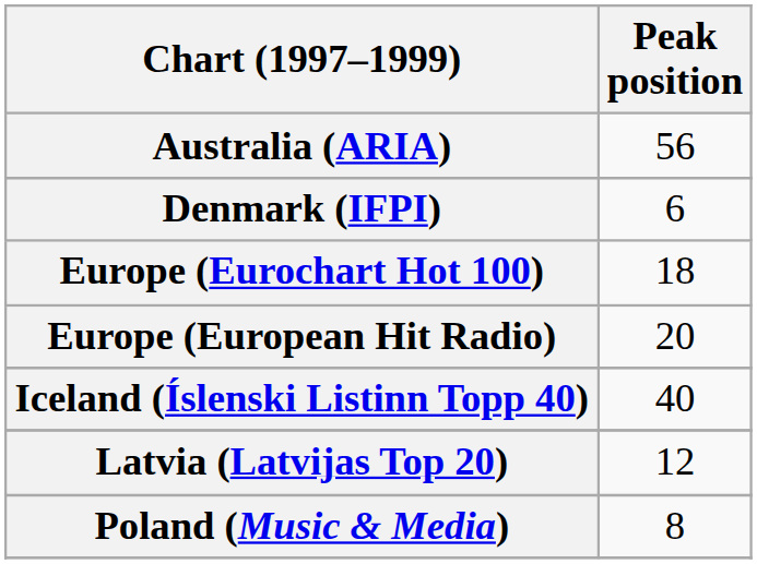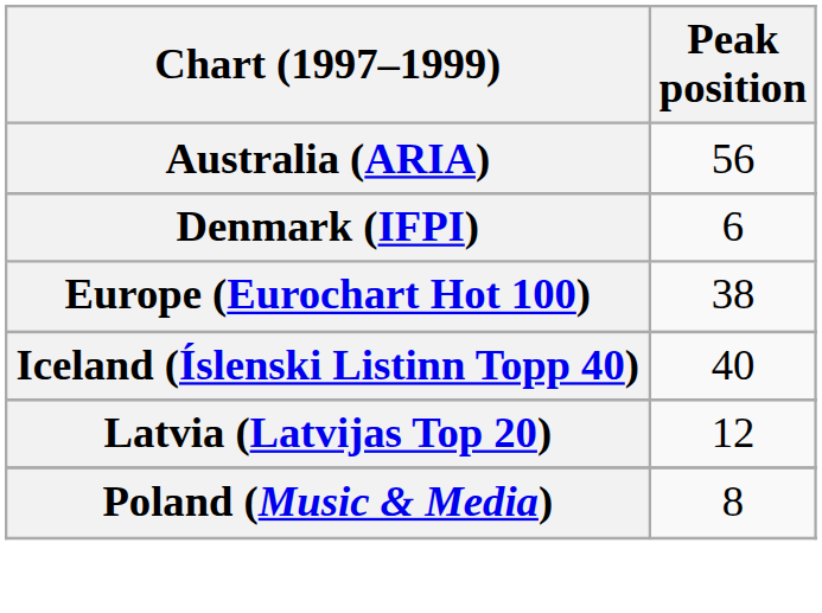Europe (Eurochart Hot 100) | Peak position: 18 -> 38
- row: Europe (European Hit Radio) | 20
